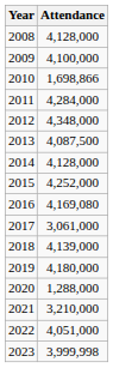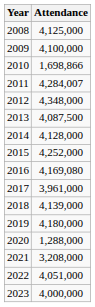2008 | Attendance: 4,128,000 -> 4,125,000
2011 | Attendance: 4,284,000 -> 4,284,007
2017 | Attendance: 3,061,000 -> 3,961,000
2021 | Attendance: 3,210,000 -> 3,208,000
2023 | Attendance: 3,999,998 -> 4,000,000
